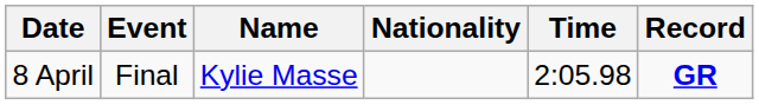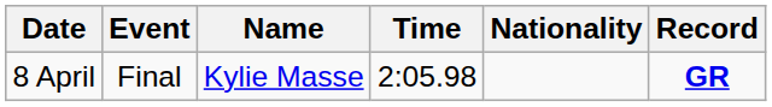columns swapped: Nationality <-> Time
